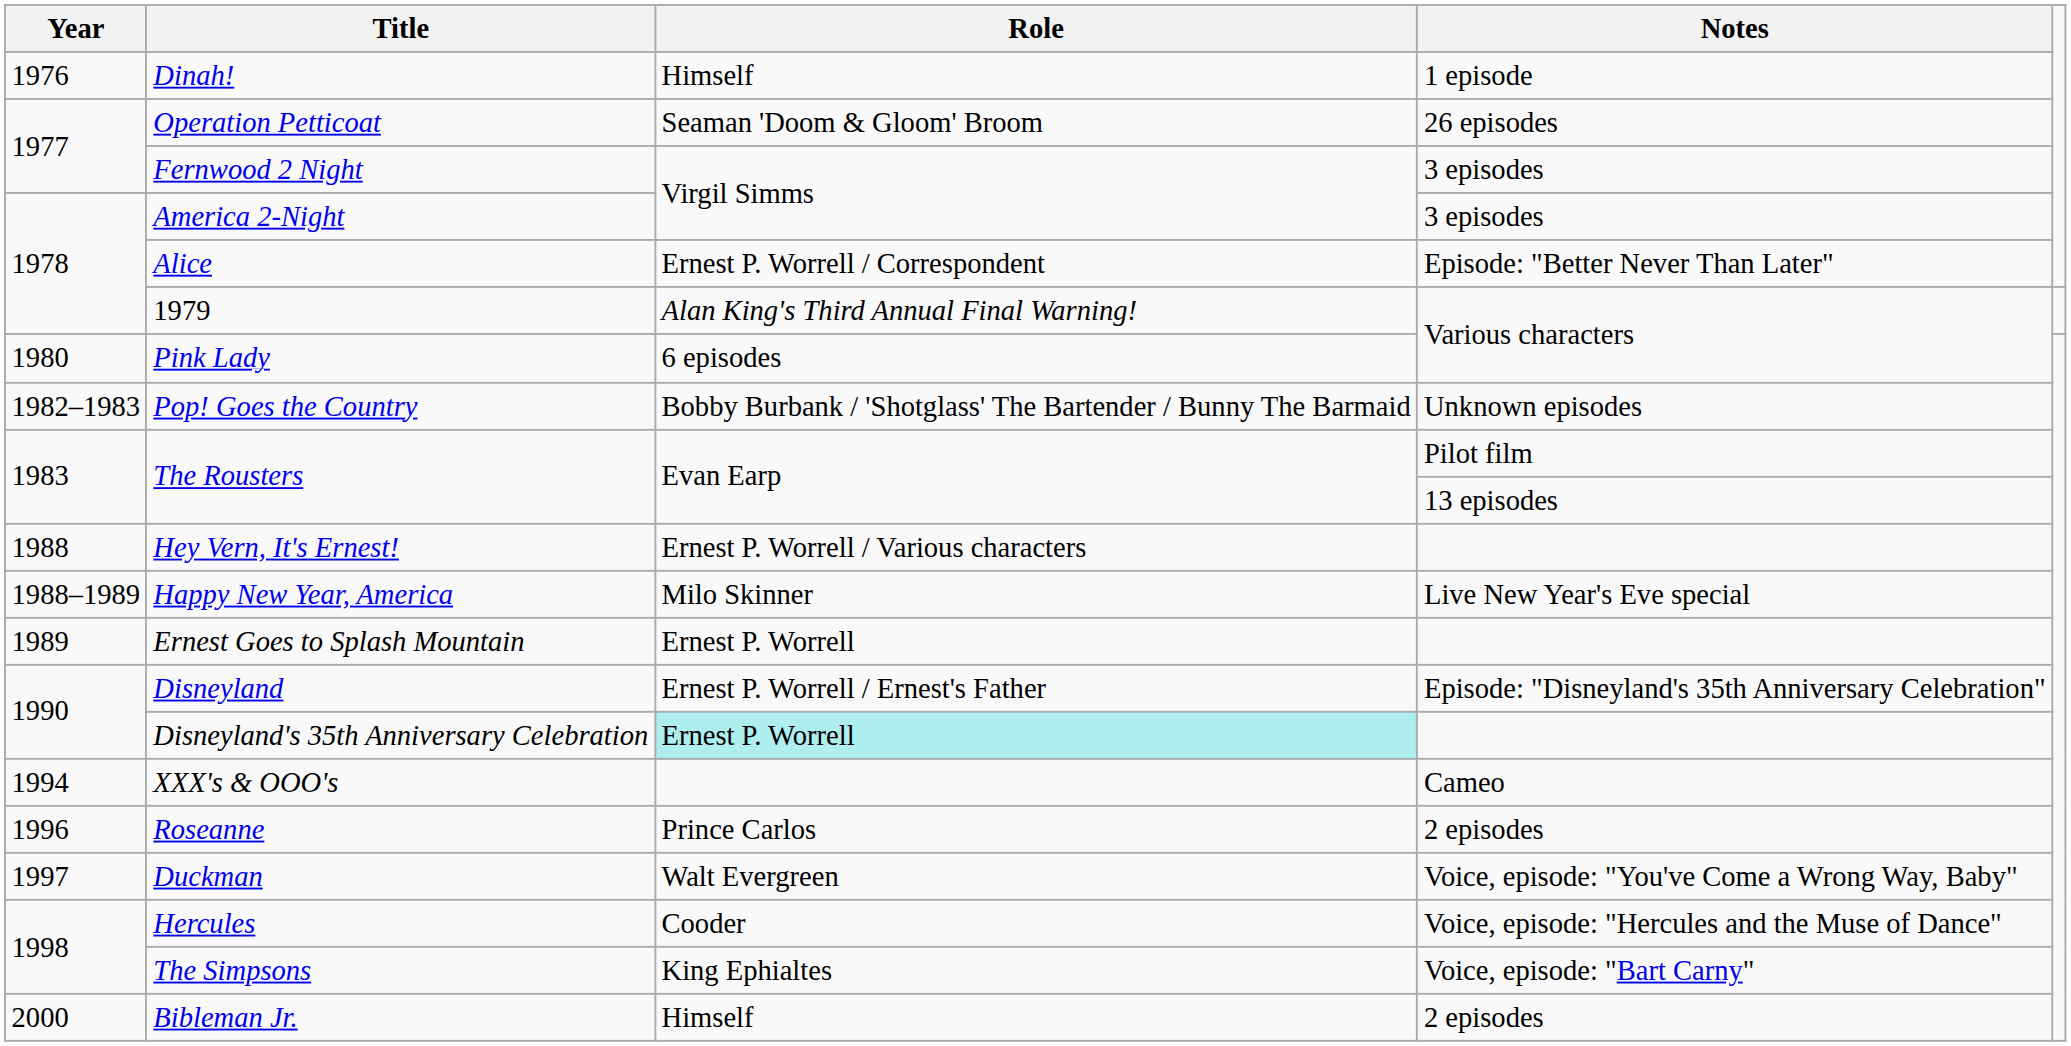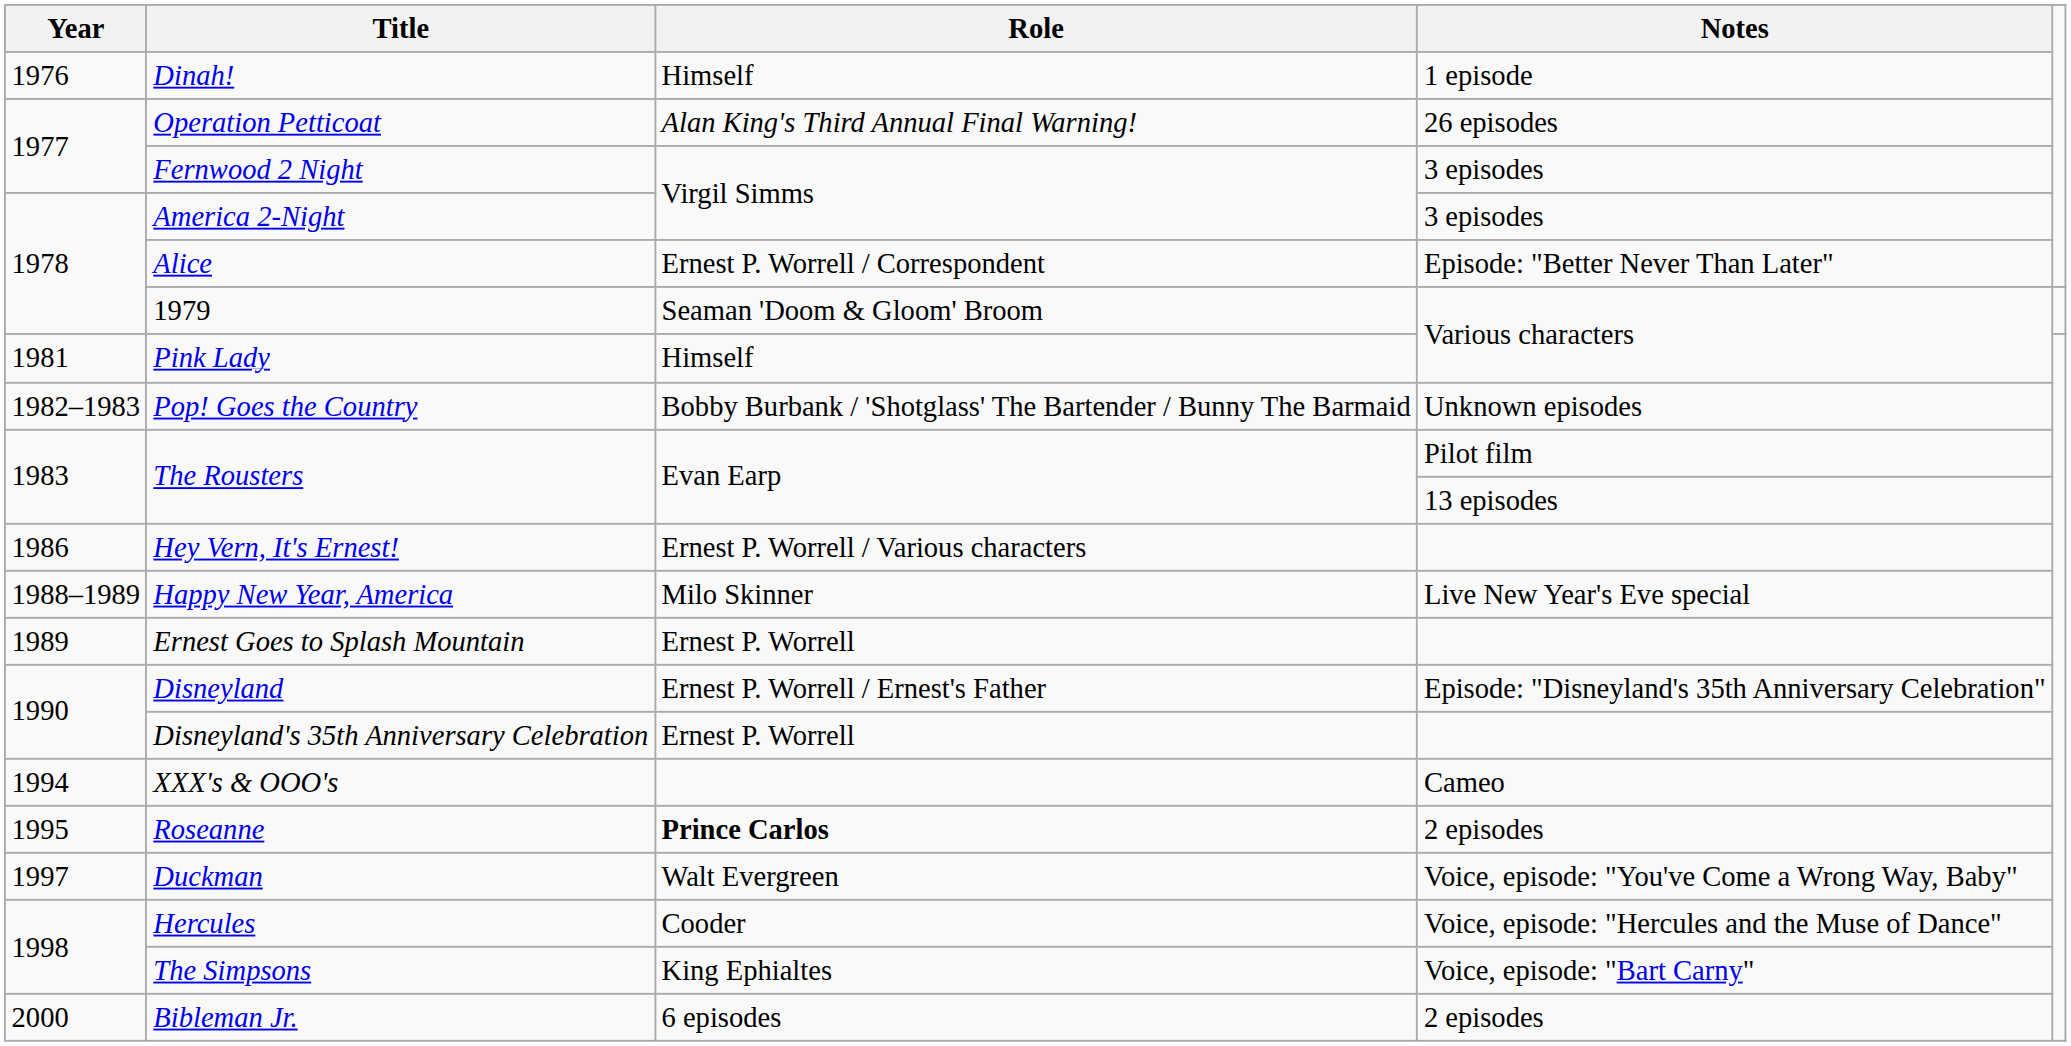Operation Petticoat | Role: Seaman 'Doom & Gloom' Broom -> Alan King's Third Annual Final Warning!
1979 | Role: Alan King's Third Annual Final Warning! -> Seaman 'Doom & Gloom' Broom
Pink Lady | Year: 1980 -> 1981
Pink Lady | Role: 6 episodes -> Himself
Hey Vern, It's Ernest! | Year: 1988 -> 1986
Disneyland's 35th Anniversary Celebration | Role: paleturquoise background -> no background
Roseanne | Year: 1996 -> 1995
Roseanne | Role: normal -> bold
Bibleman Jr. | Role: Himself -> 6 episodes
